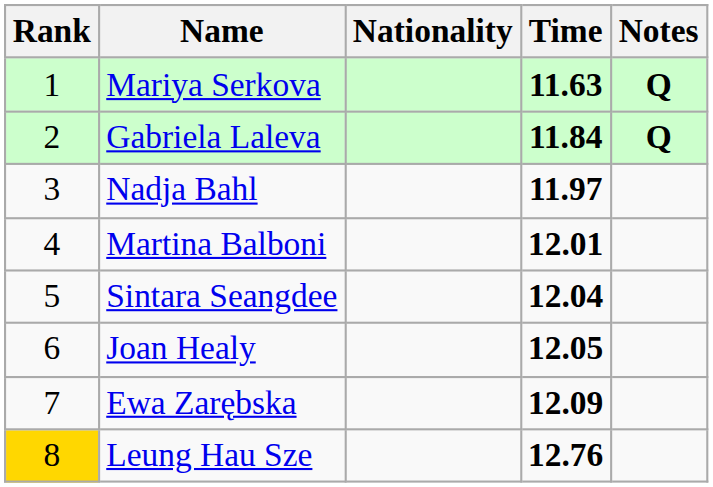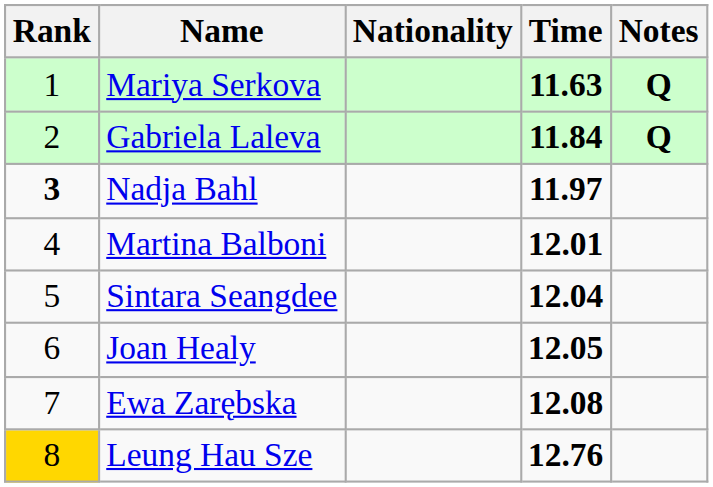Nadja Bahl | Rank: normal -> bold
Ewa Zarębska | Time: 12.09 -> 12.08
